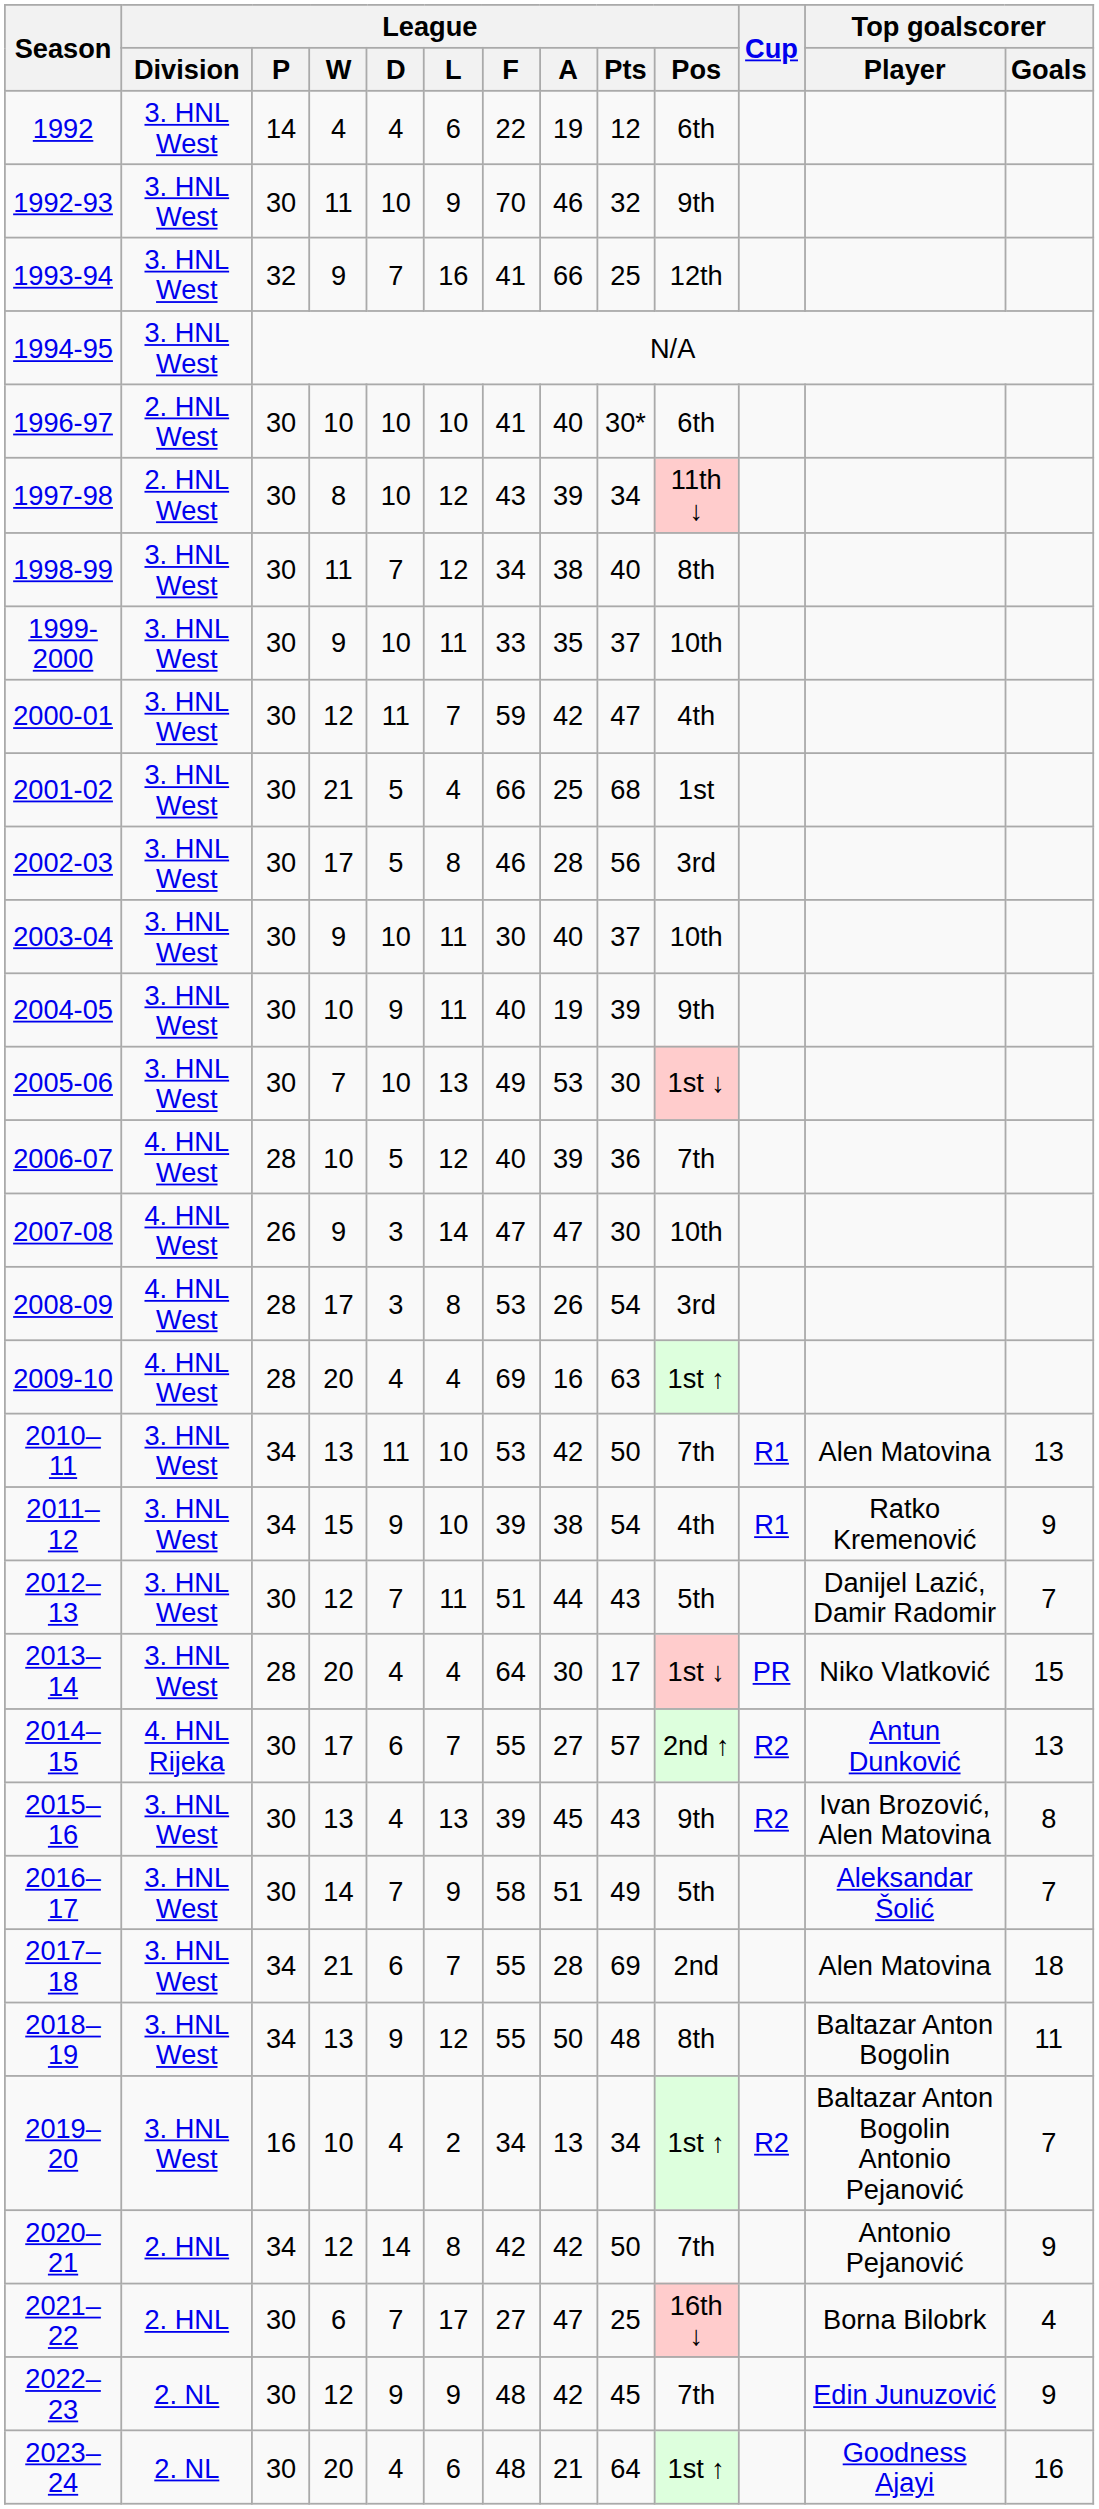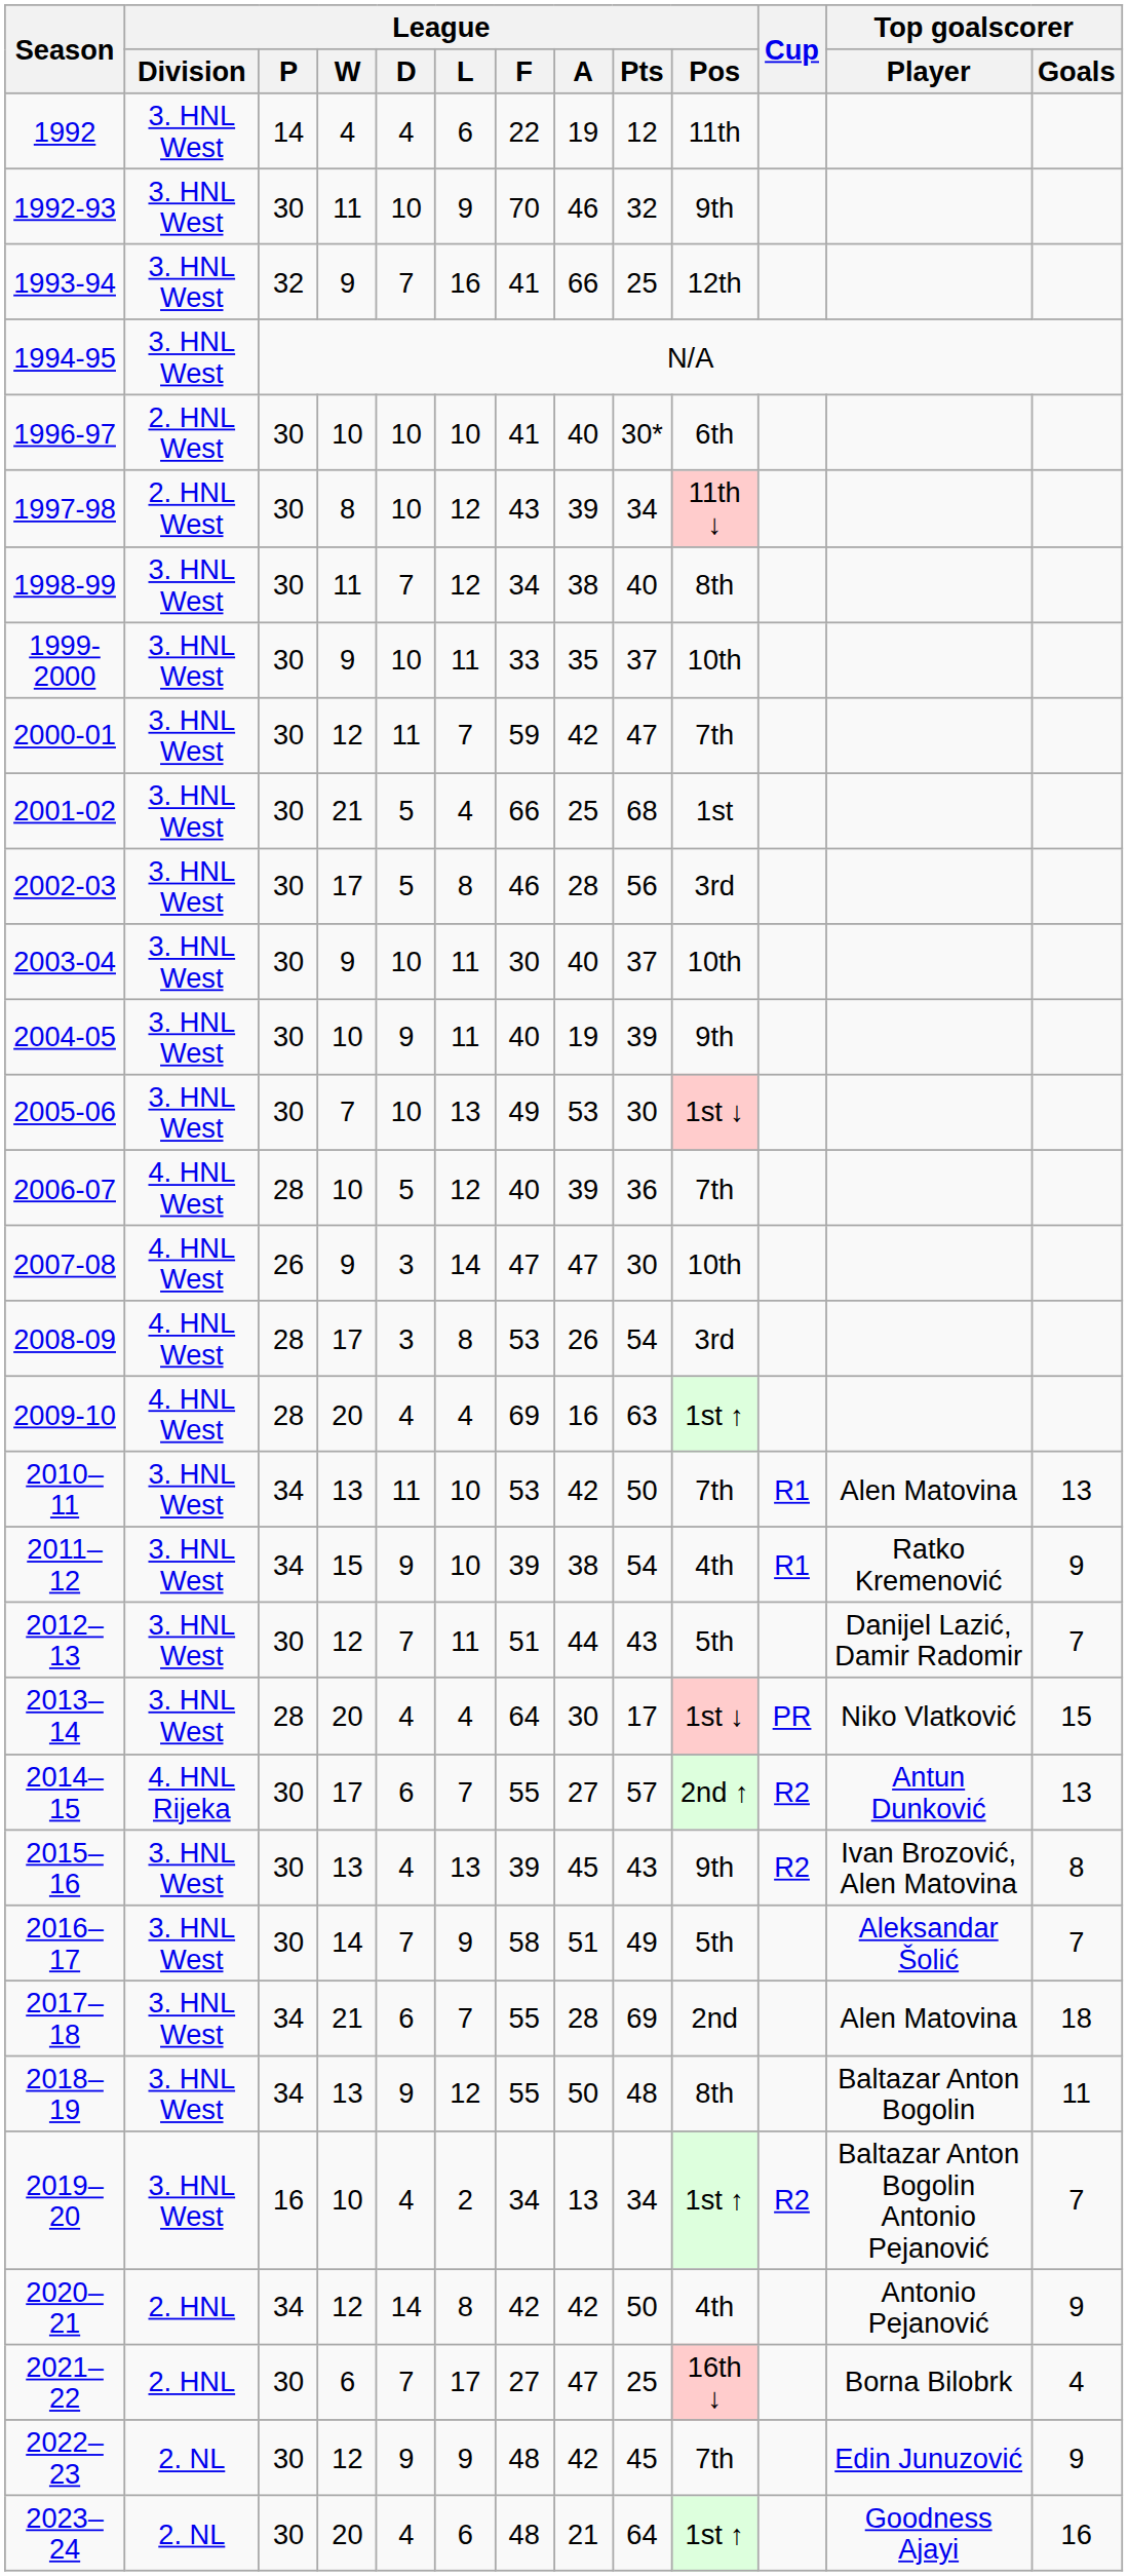1992 | League / Pos: 6th -> 11th
2000-01 | League / Pos: 4th -> 7th
2020–21 | League / Pos: 7th -> 4th
